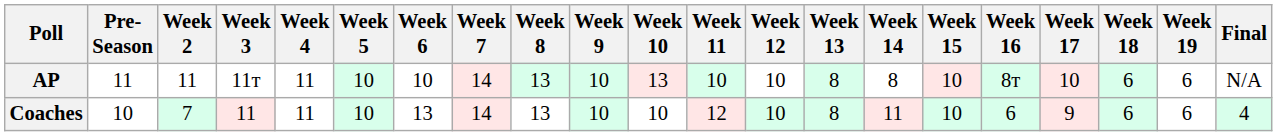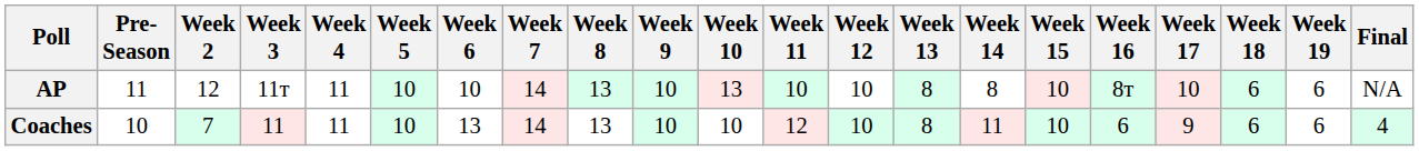AP | Week 2: 11 -> 12
